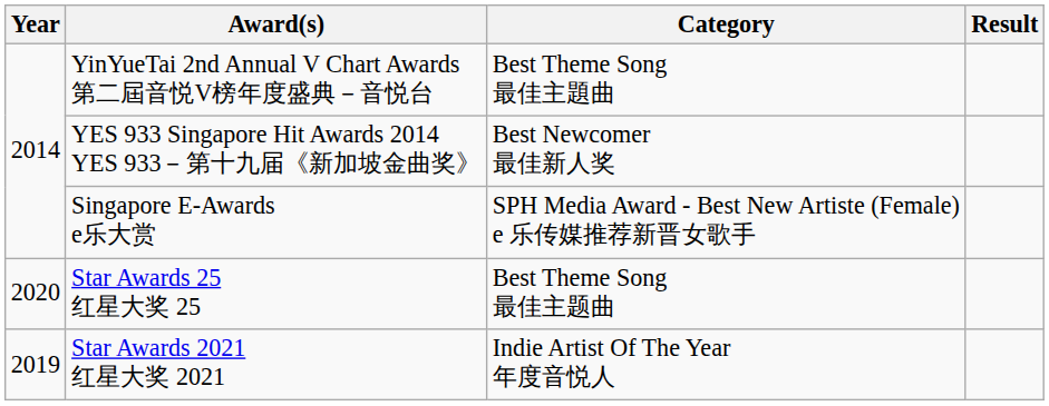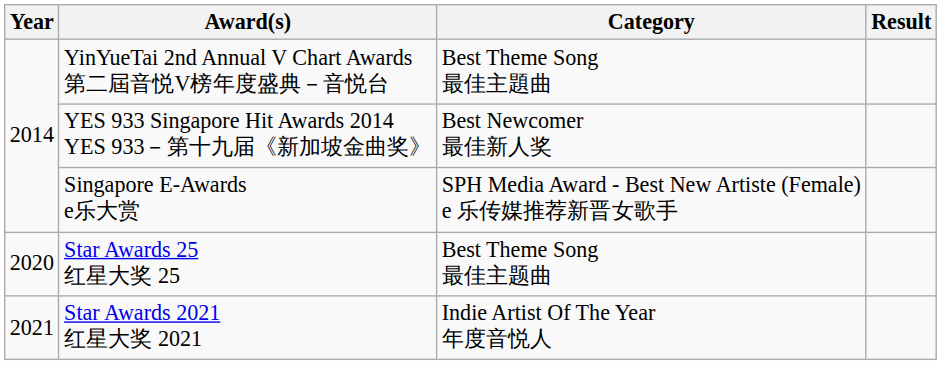Star Awards 2021 红星大奖 2021 | Year: 2019 -> 2021
